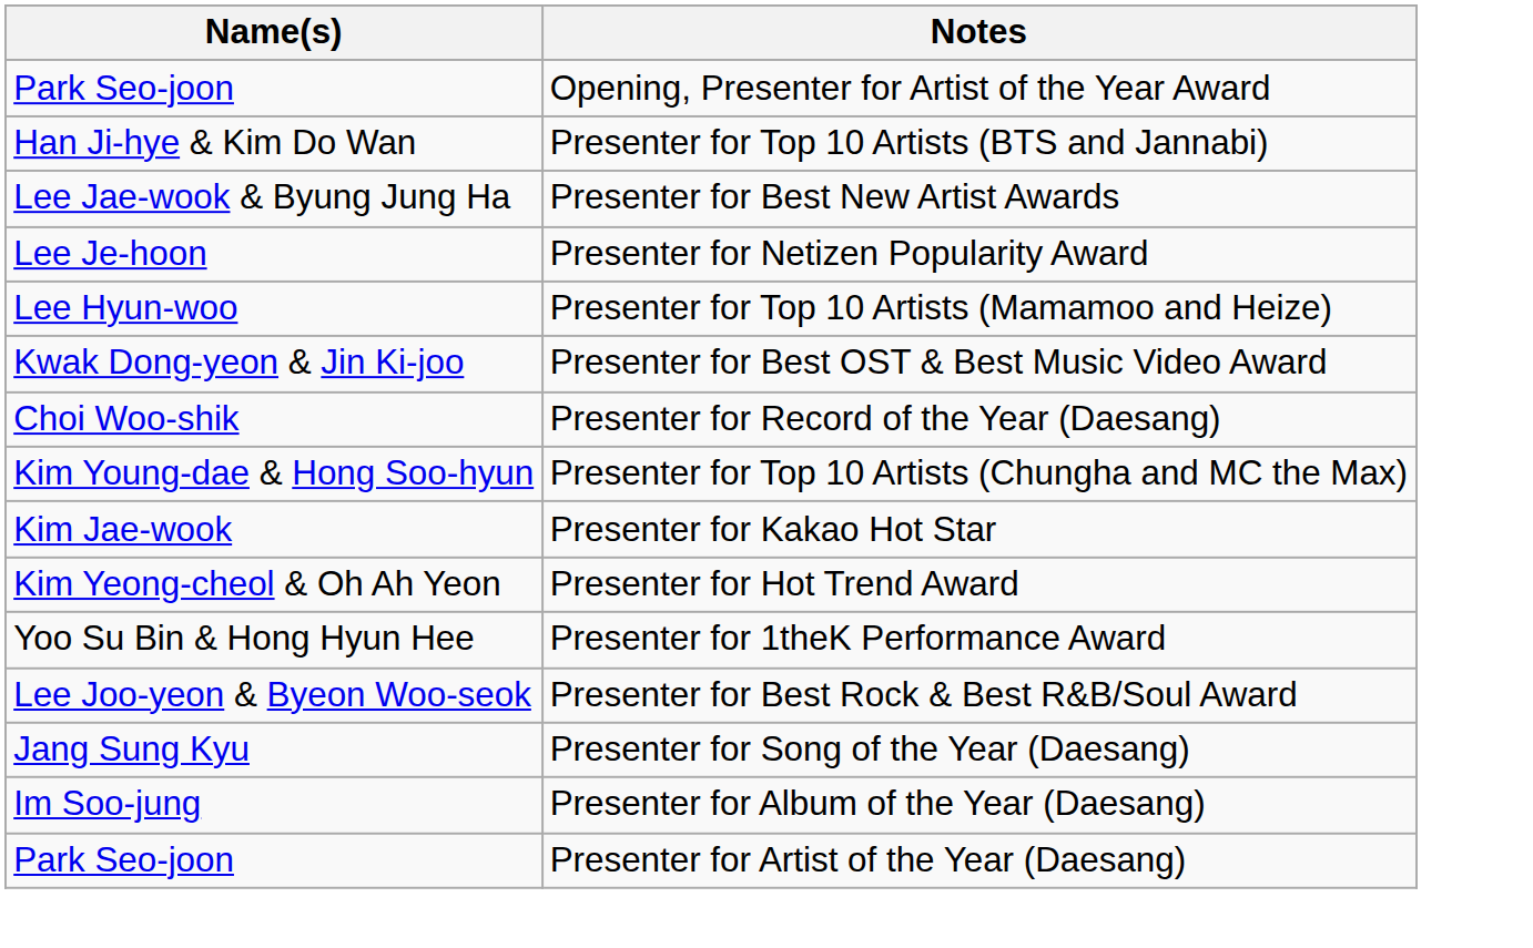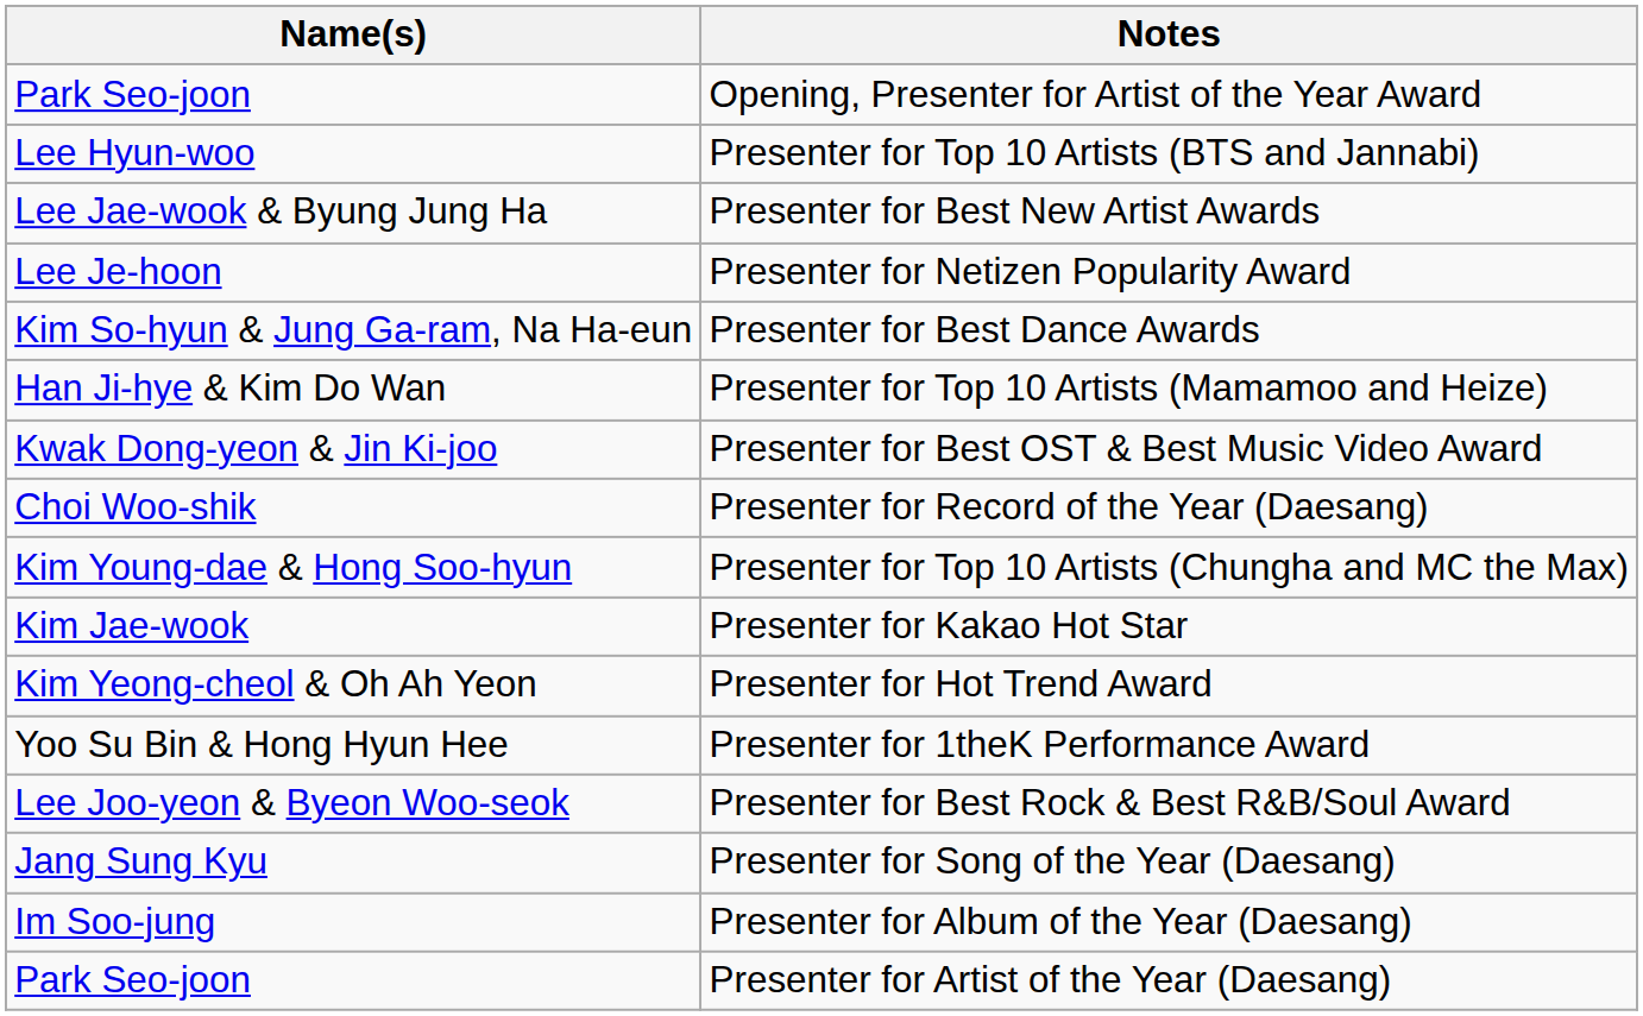Presenter for Top 10 Artists (BTS and Jannabi) | Name(s): Han Ji-hye & Kim Do Wan -> Lee Hyun-woo
+ row: Kim So-hyun & Jung Ga-ram, Na Ha-eun | Presenter for Best Dance Awards
Presenter for Top 10 Artists (Mamamoo and Heize) | Name(s): Lee Hyun-woo -> Han Ji-hye & Kim Do Wan
